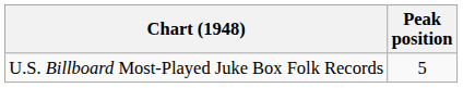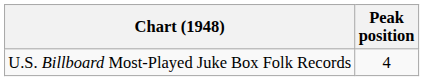U.S. Billboard Most-Played Juke Box Folk Records | Peak position: 5 -> 4
